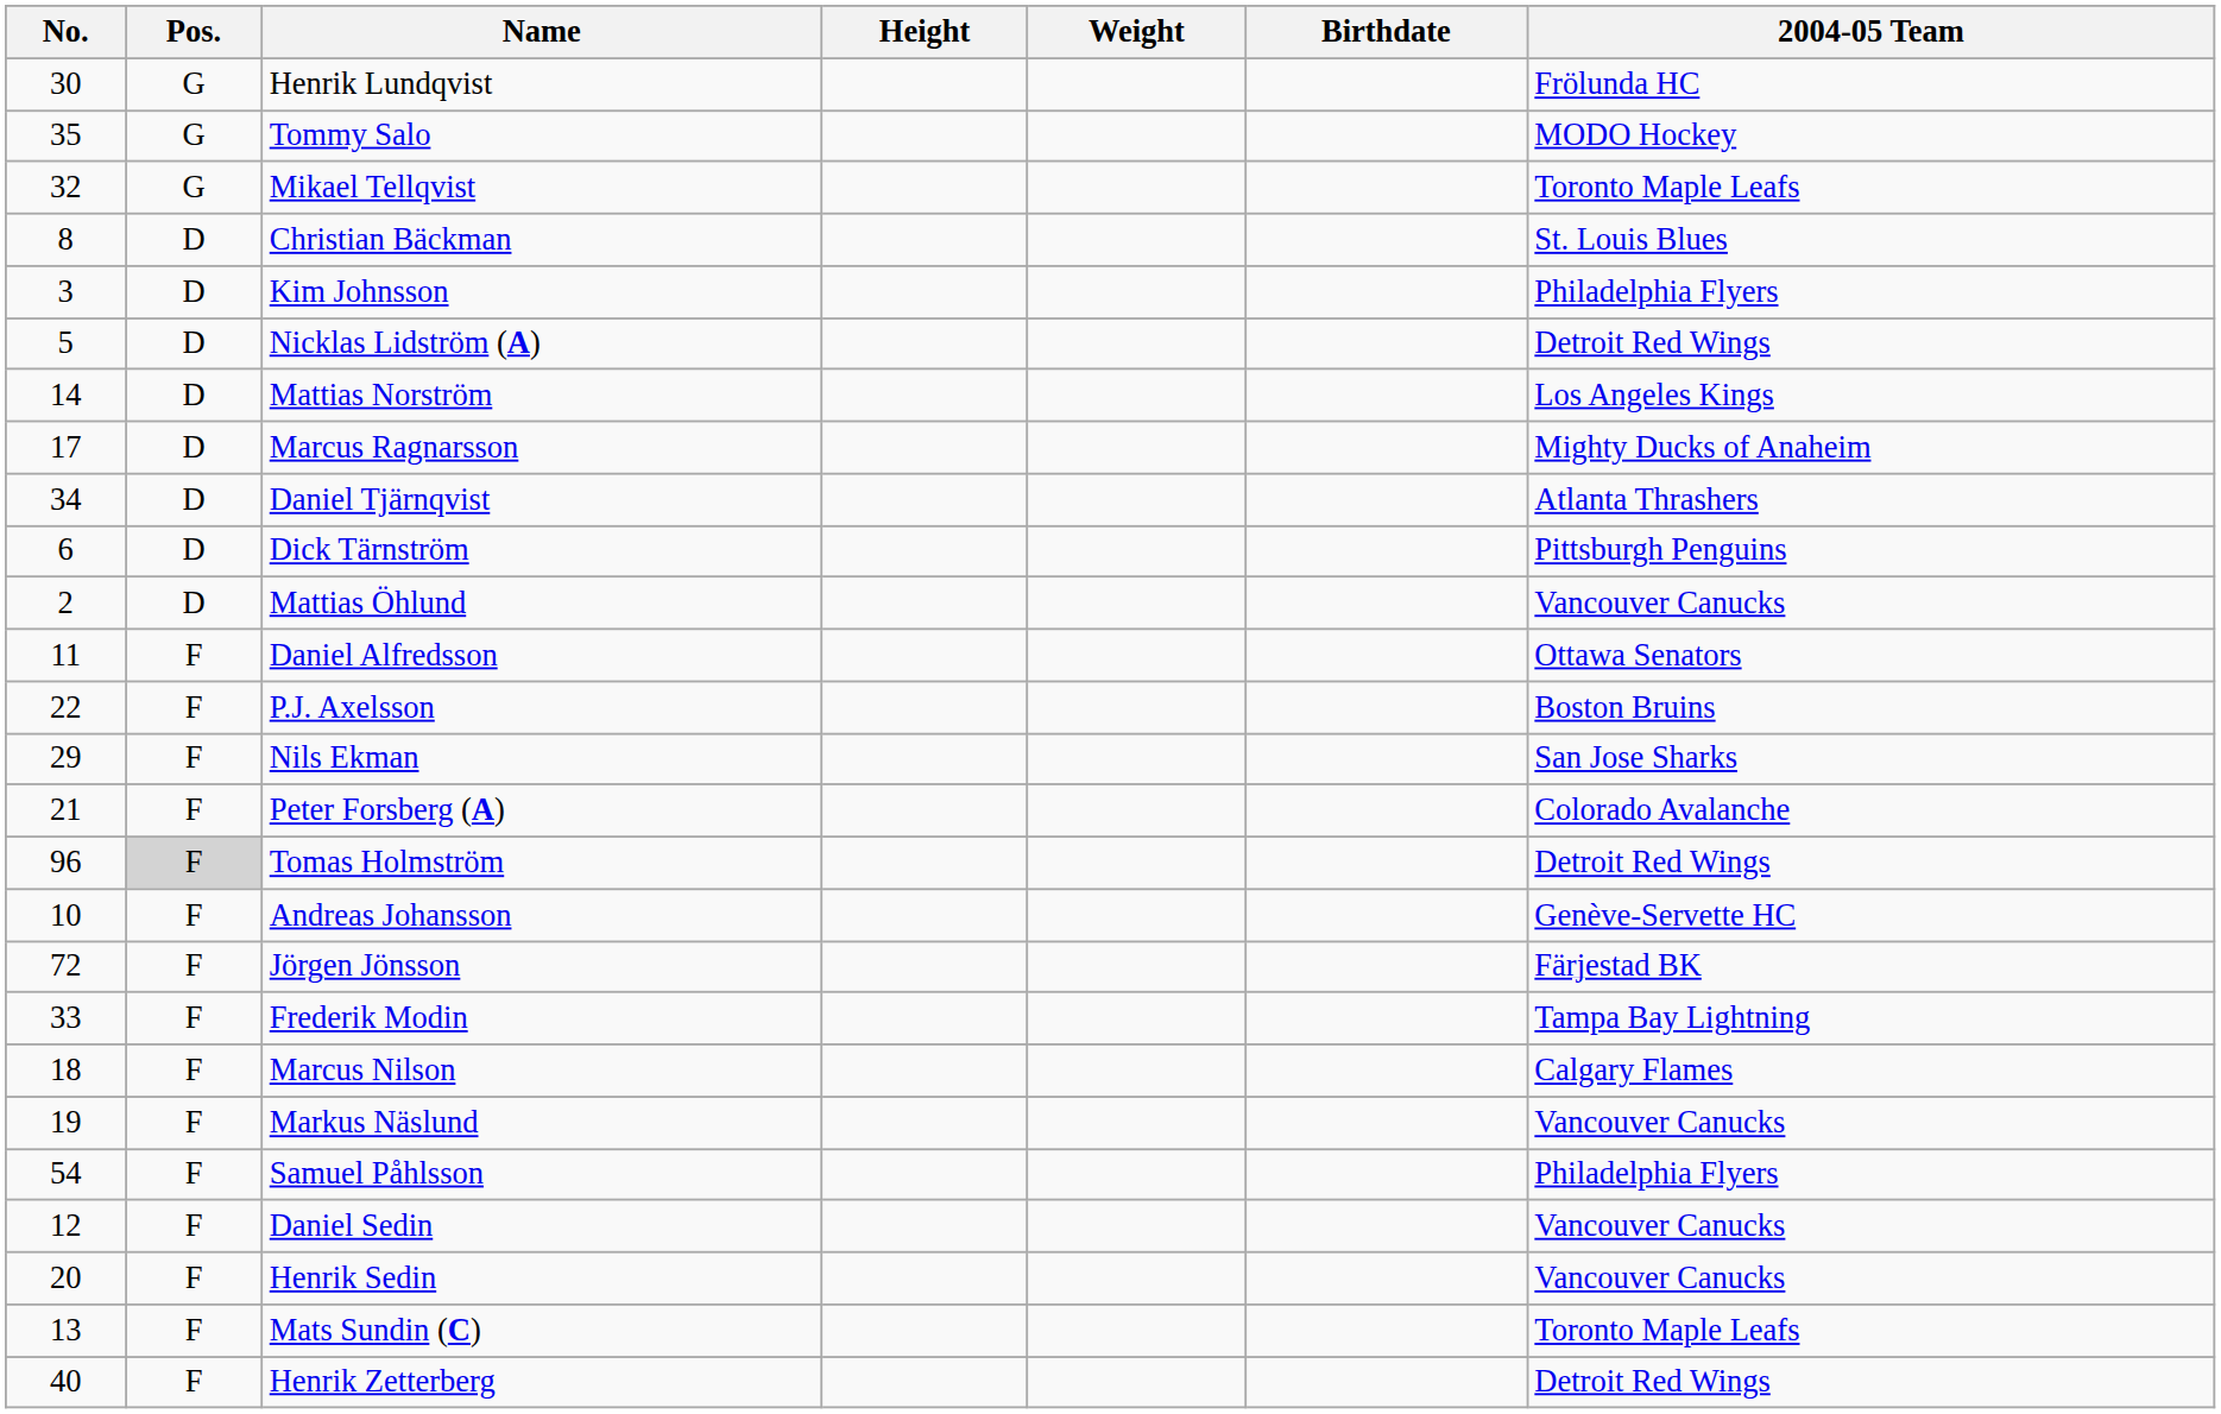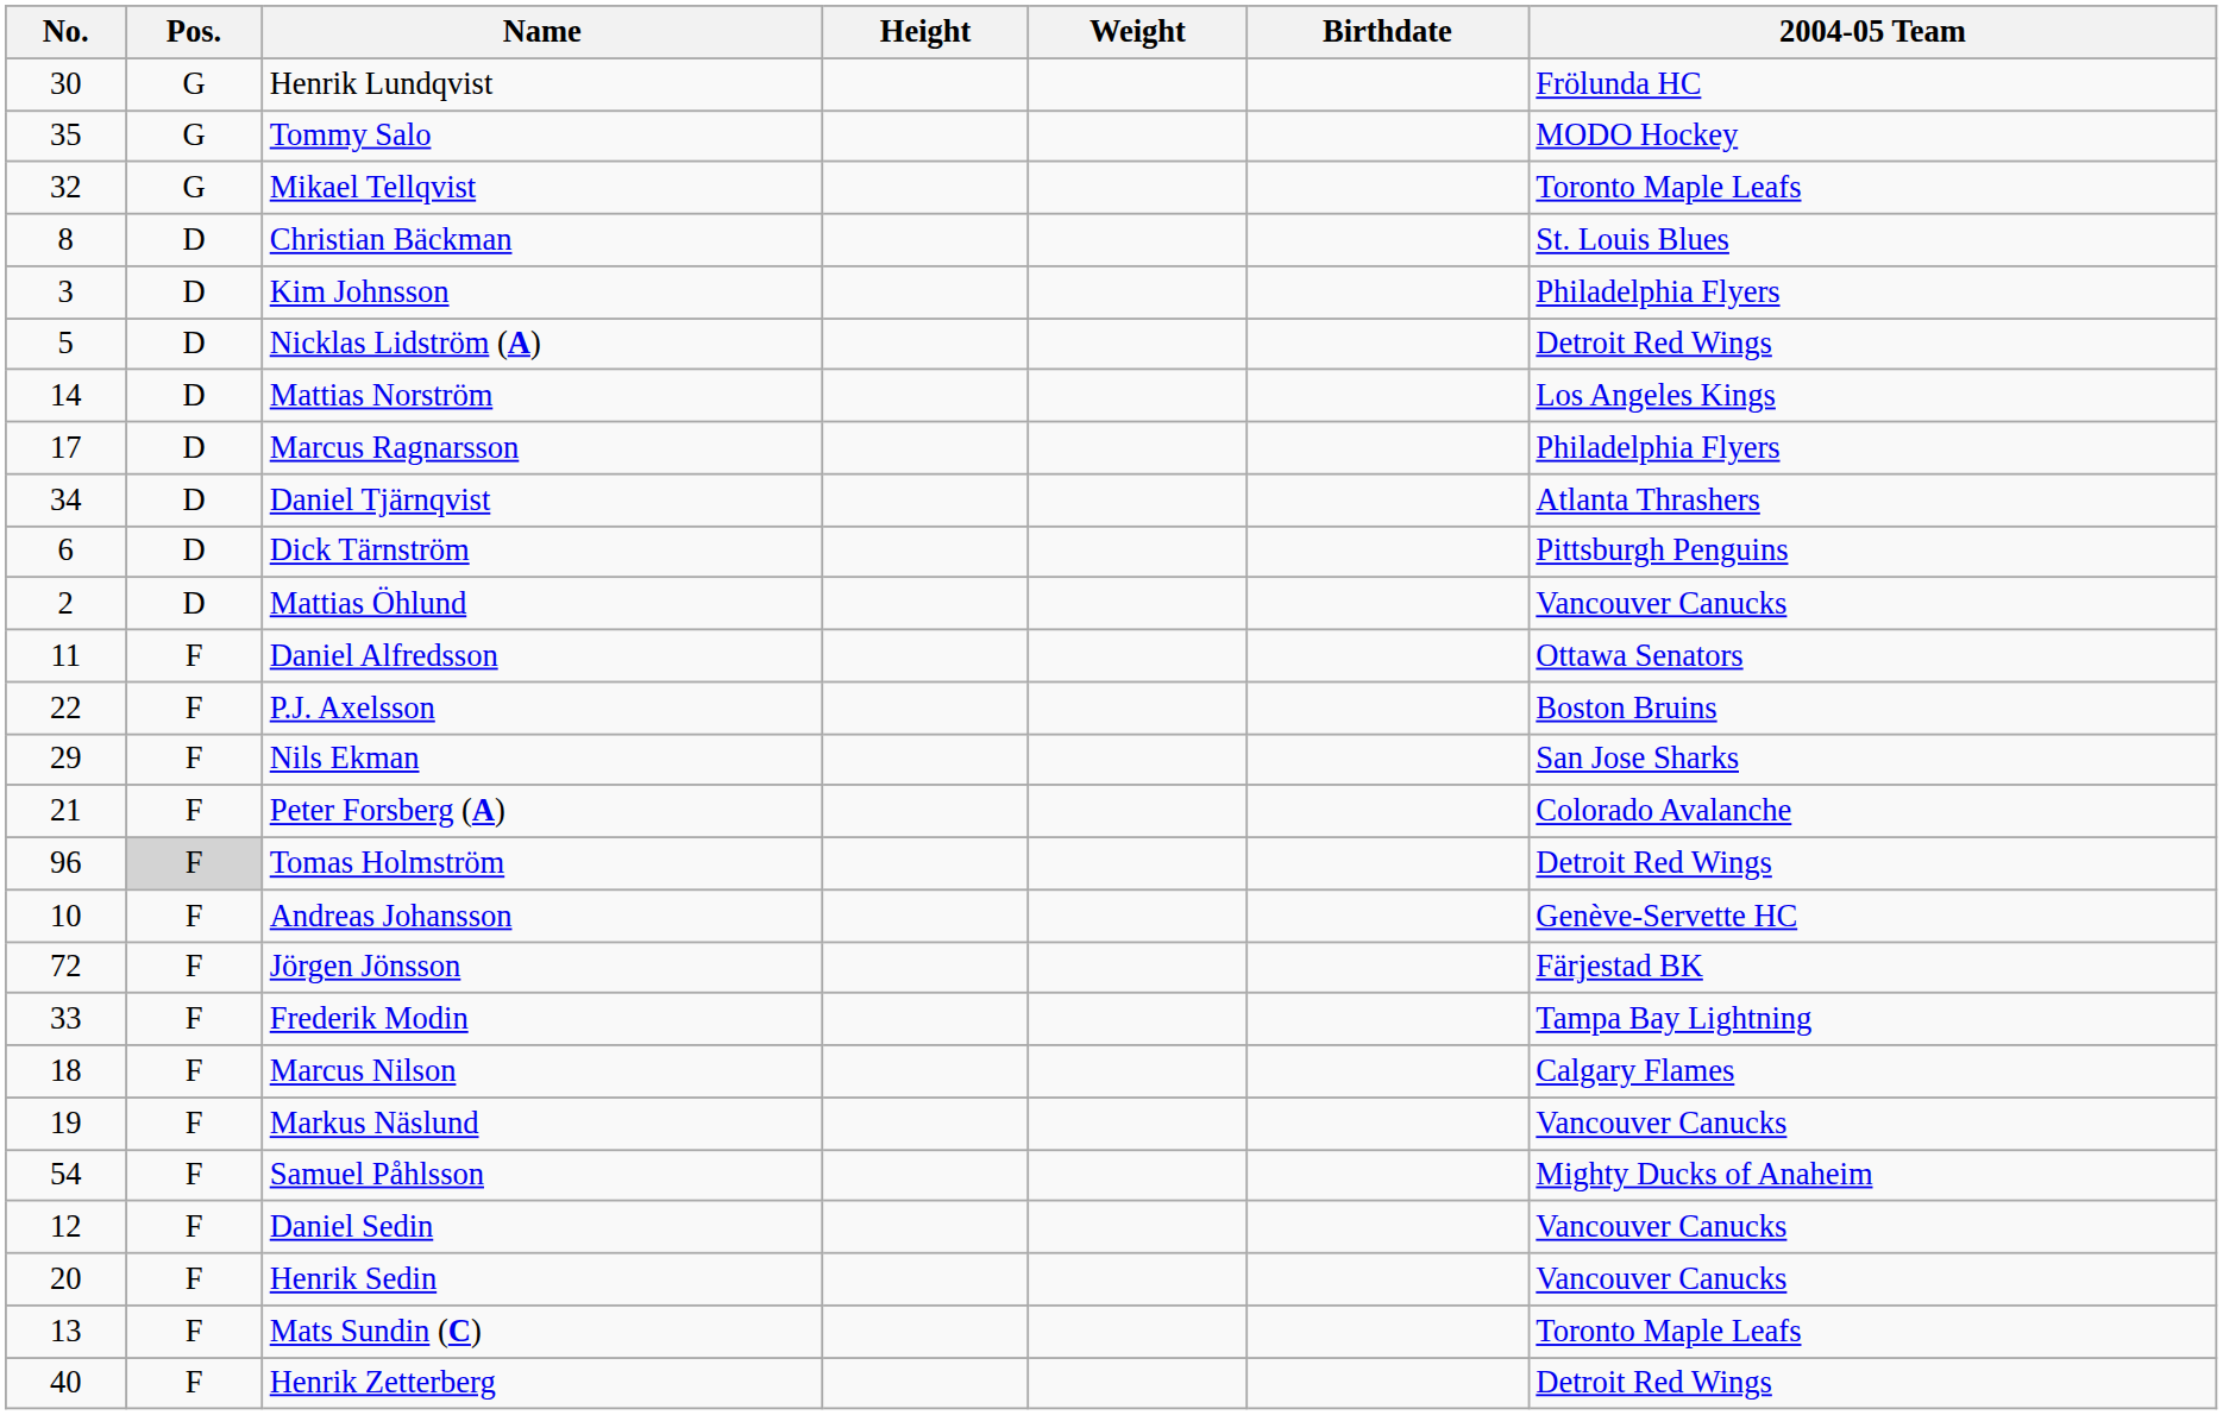Marcus Ragnarsson | 2004-05 Team: Mighty Ducks of Anaheim -> Philadelphia Flyers
Samuel Påhlsson | 2004-05 Team: Philadelphia Flyers -> Mighty Ducks of Anaheim
